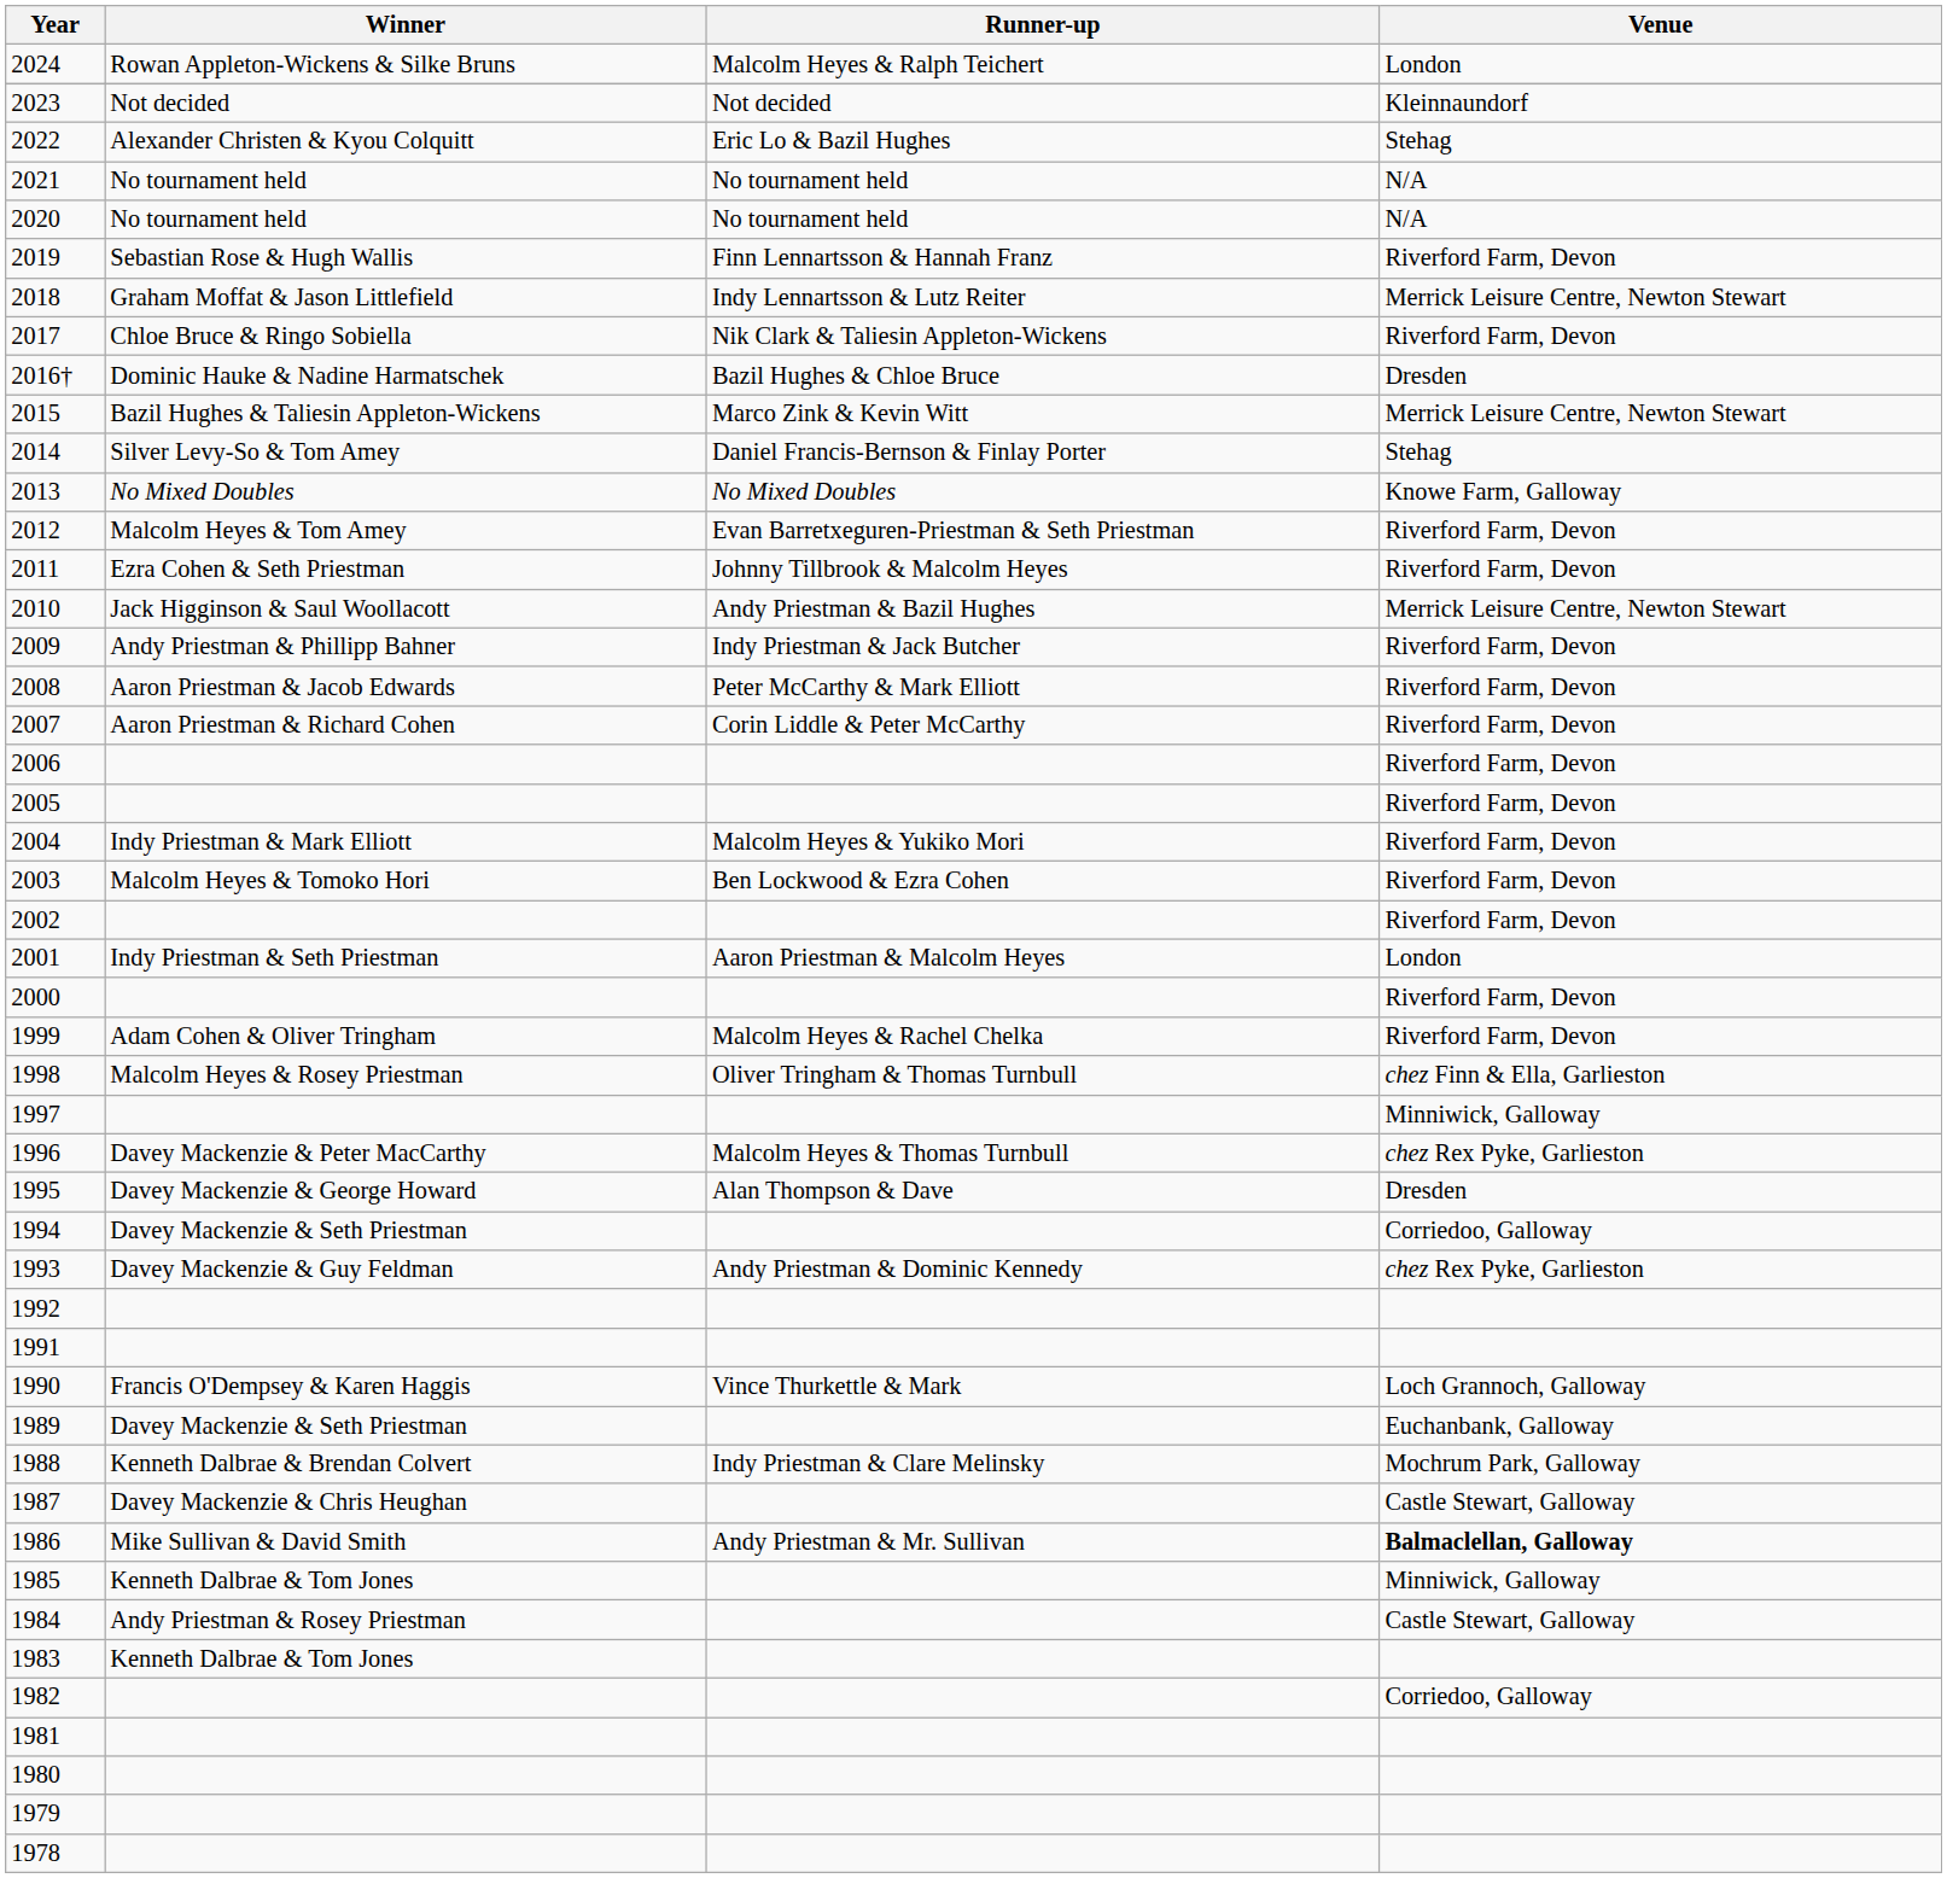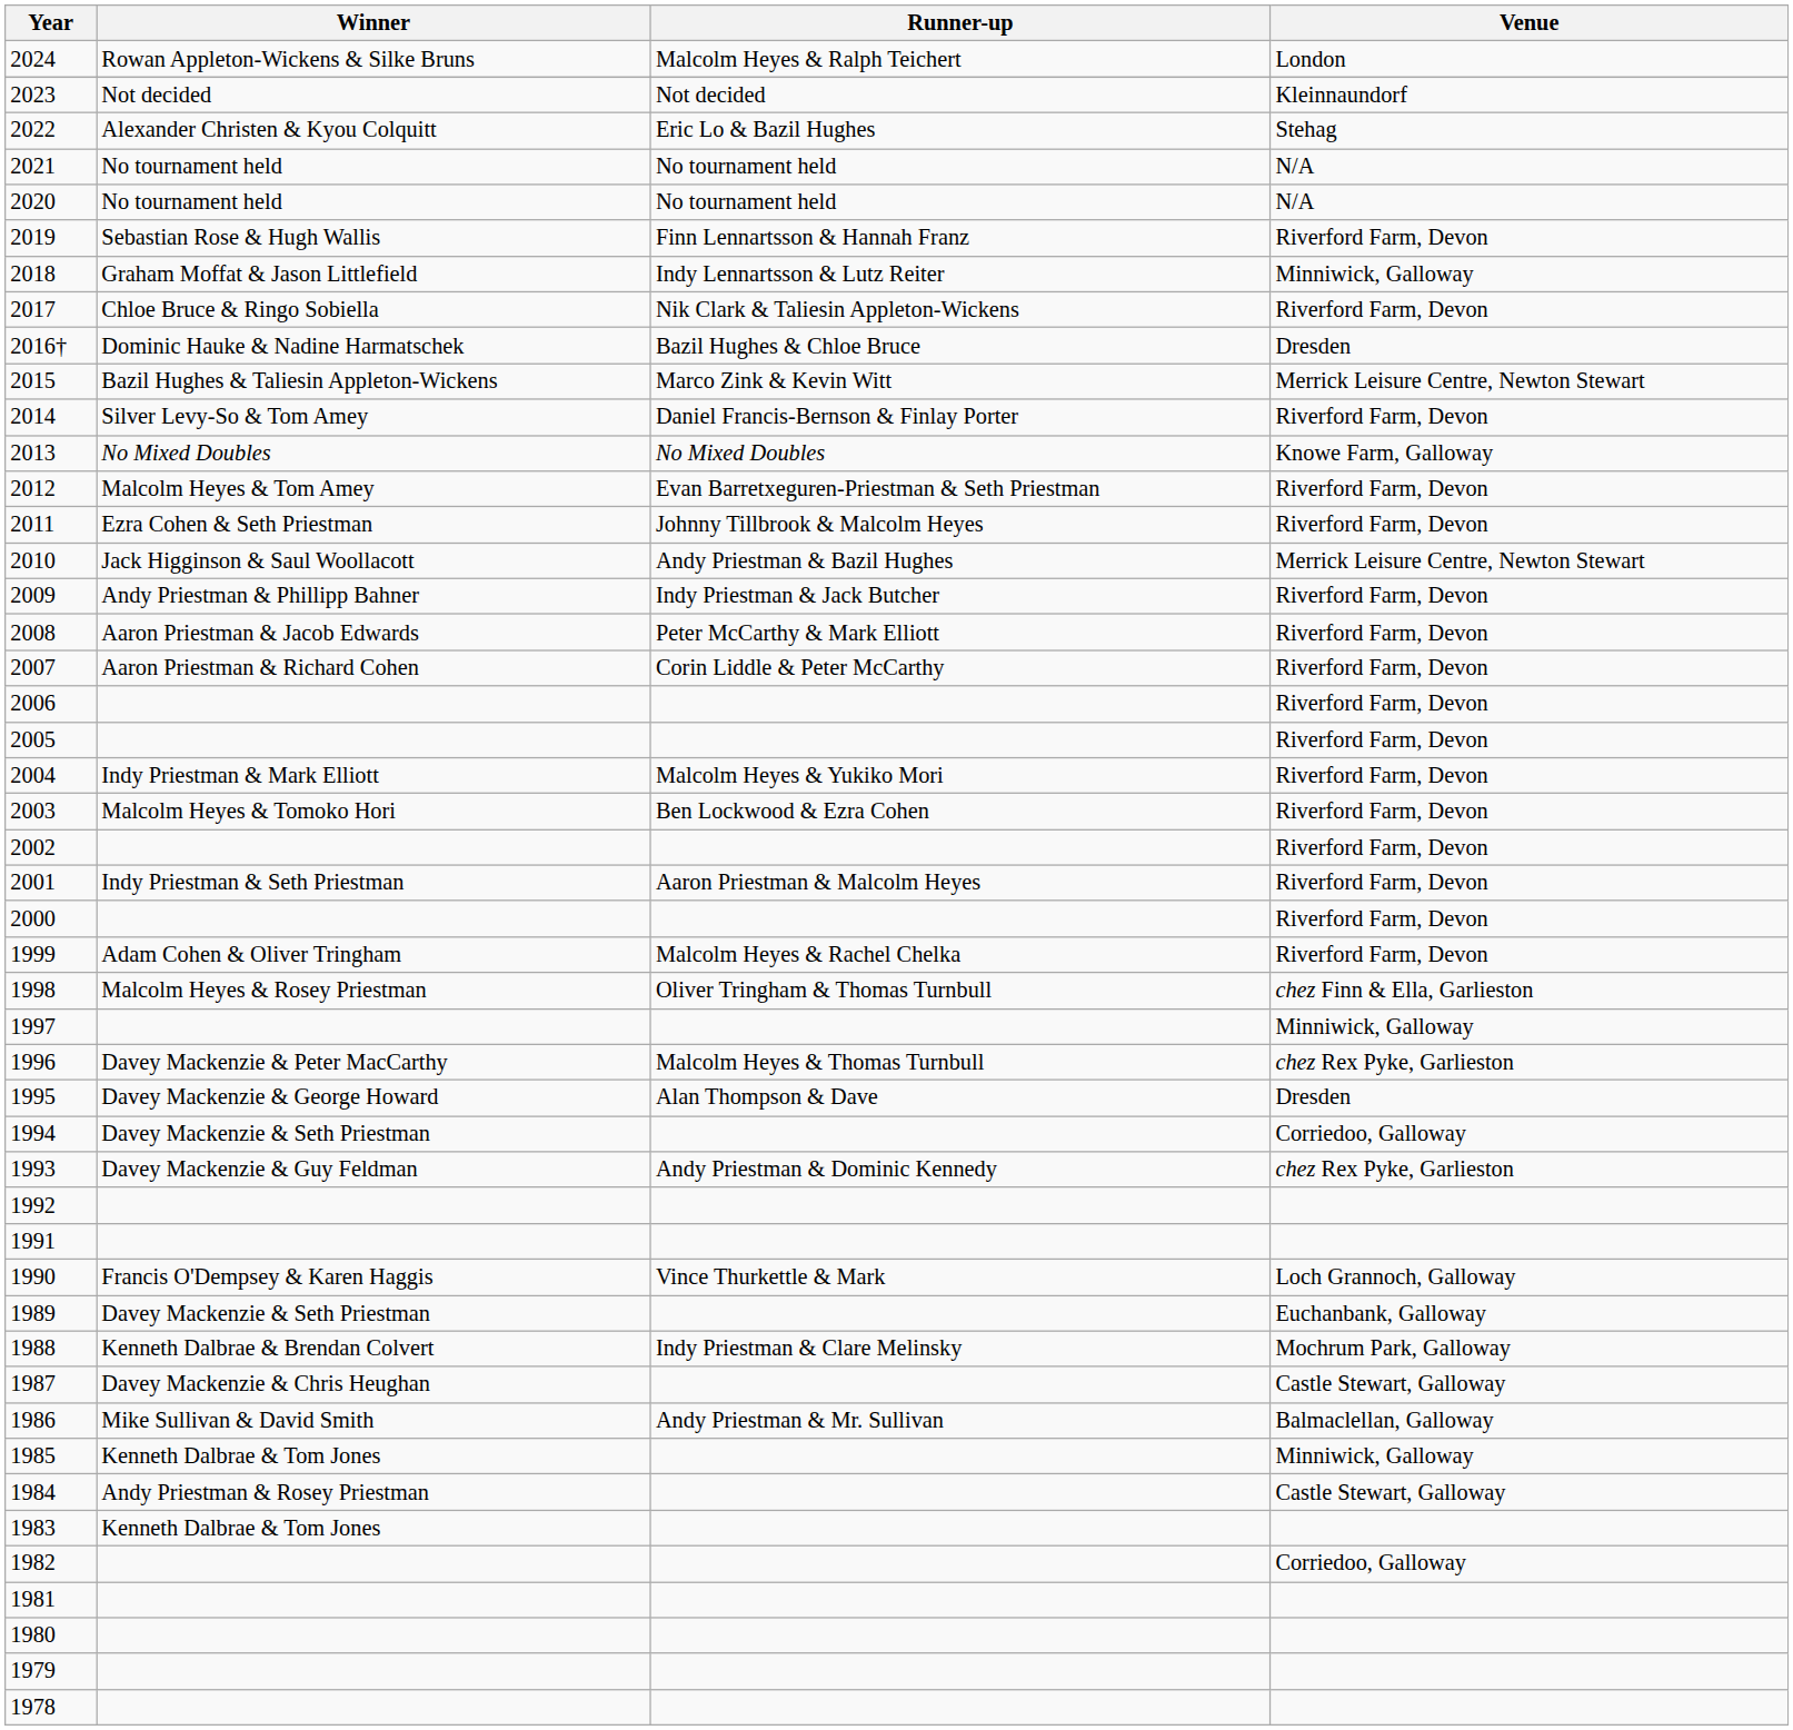2018 | Venue: Merrick Leisure Centre, Newton Stewart -> Minniwick, Galloway
2014 | Venue: Stehag -> Riverford Farm, Devon
2001 | Venue: London -> Riverford Farm, Devon
1986 | Venue: bold -> normal
